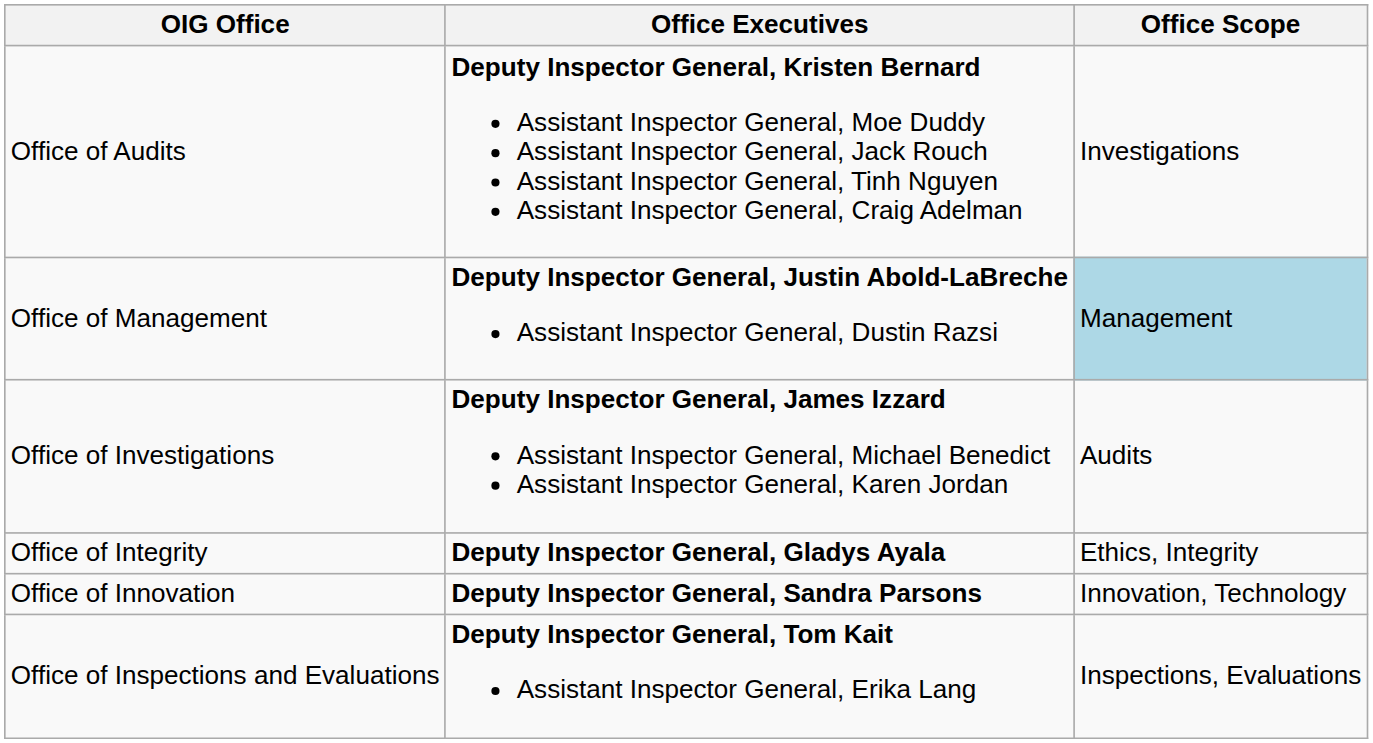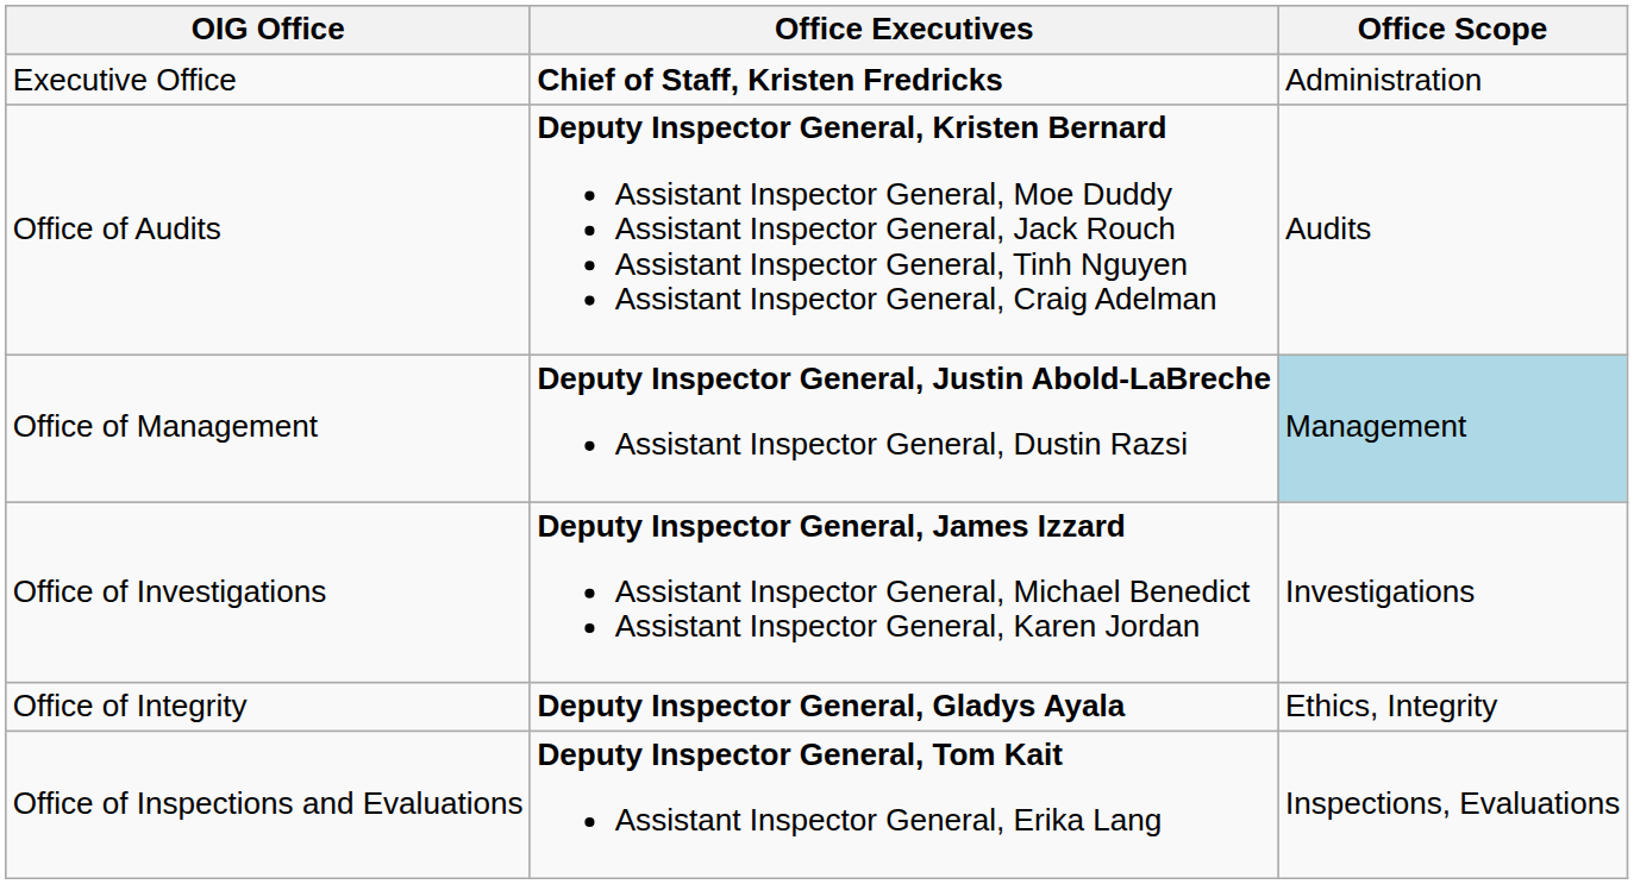+ row: Executive Office | Chief of Staff, Kristen Fredricks | Administration
Office of Audits | Office Scope: Investigations -> Audits
Office of Investigations | Office Scope: Audits -> Investigations
- row: Office of Innovation | Deputy Inspector General, Sandra Parsons | Innovation, Technology
